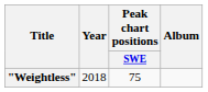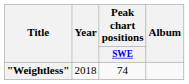"Weightless" | Peak chart positions / SWE: 75 -> 74
